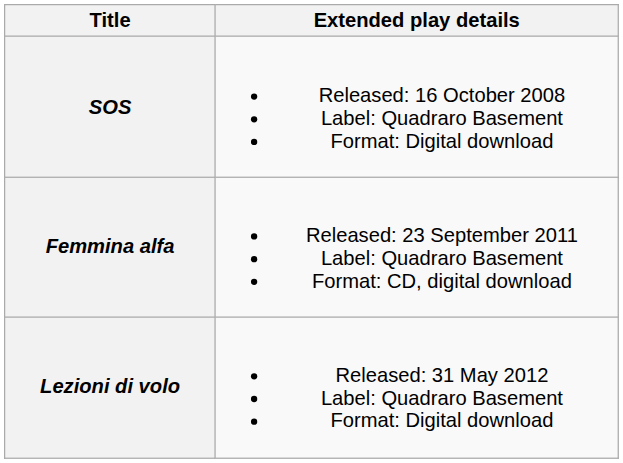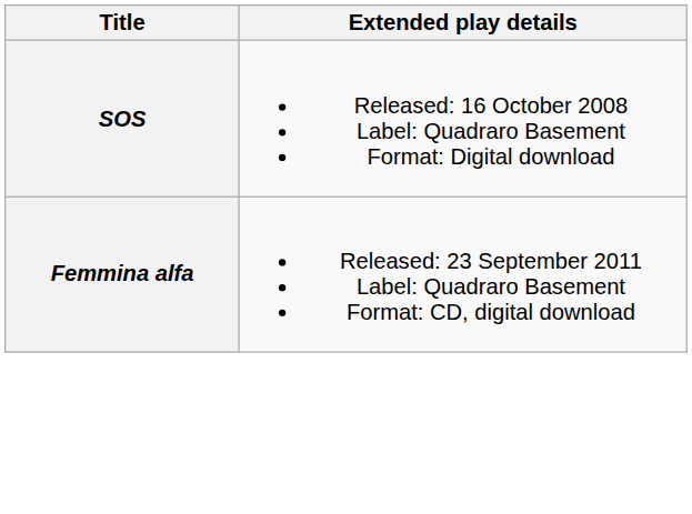- row: Lezioni di volo | Released: 31 May 2012 Label: Quadraro Basement Format: Digital download
